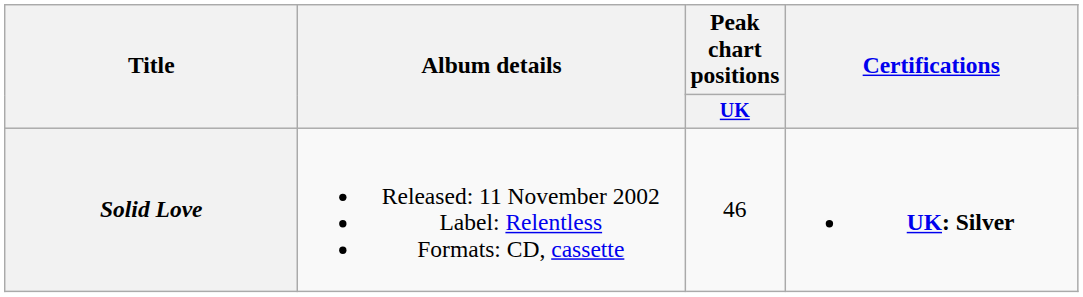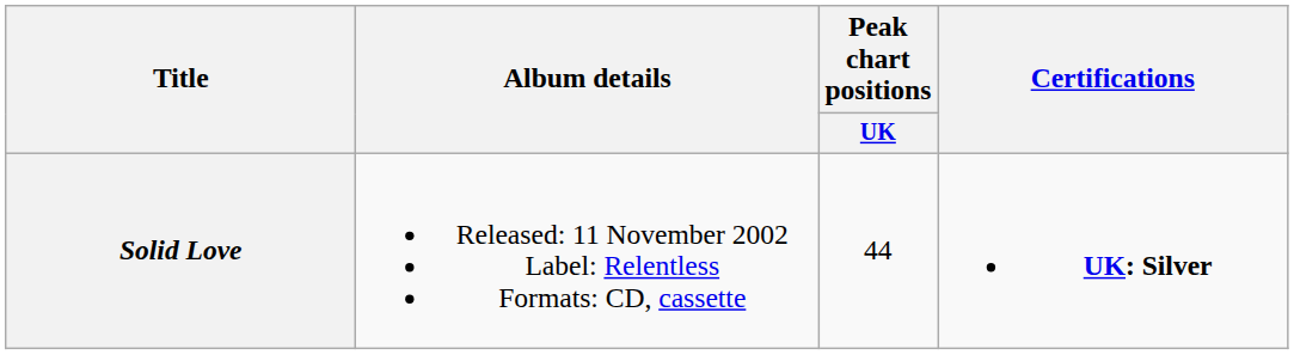Solid Love | Peak chart positions / UK: 46 -> 44
